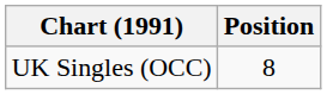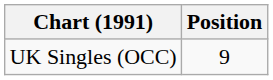UK Singles (OCC) | Position: 8 -> 9
